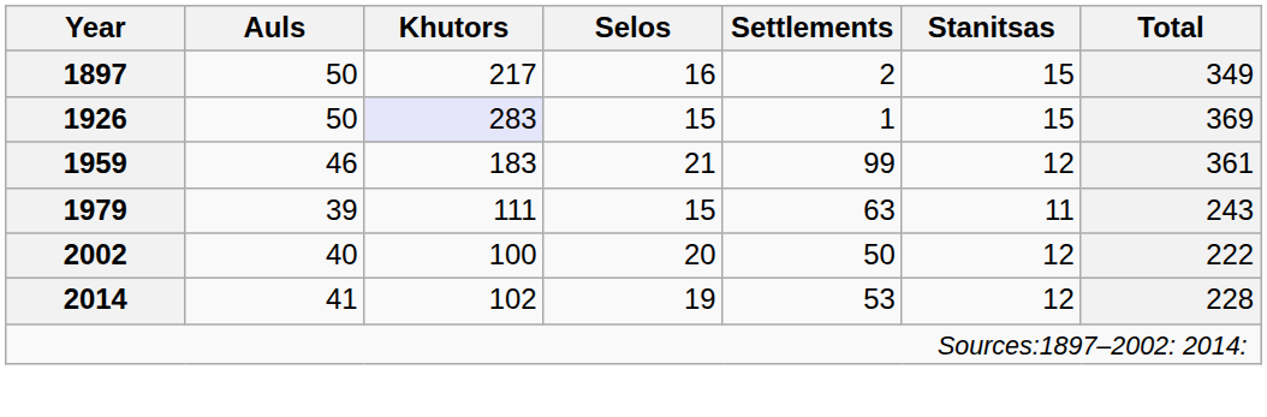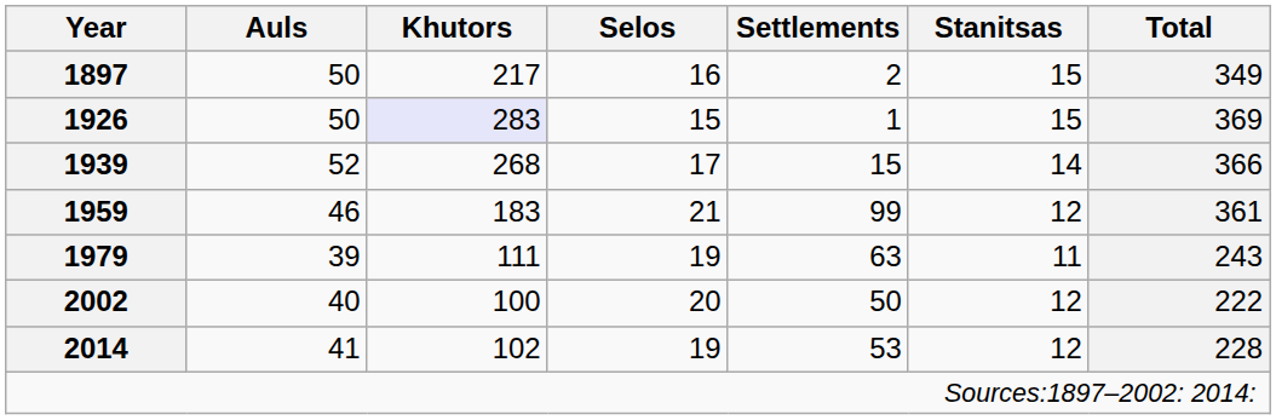+ row: 1939 | 52 | 268 | 17 | 15 | 14 | 366
1979 | Selos: 15 -> 19
